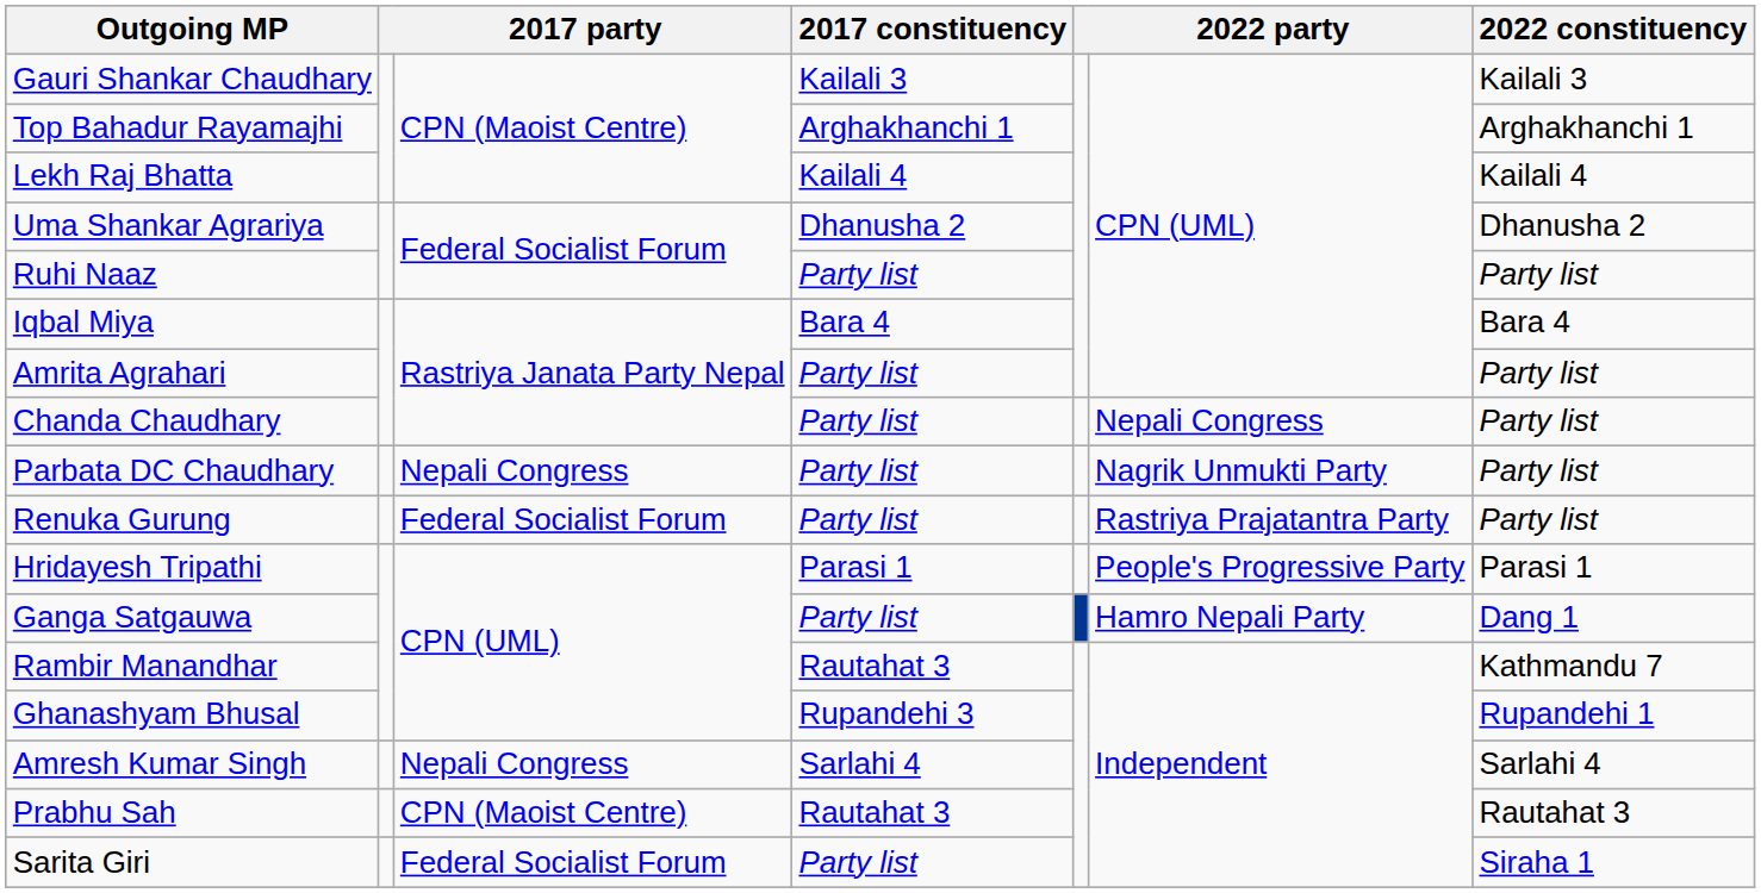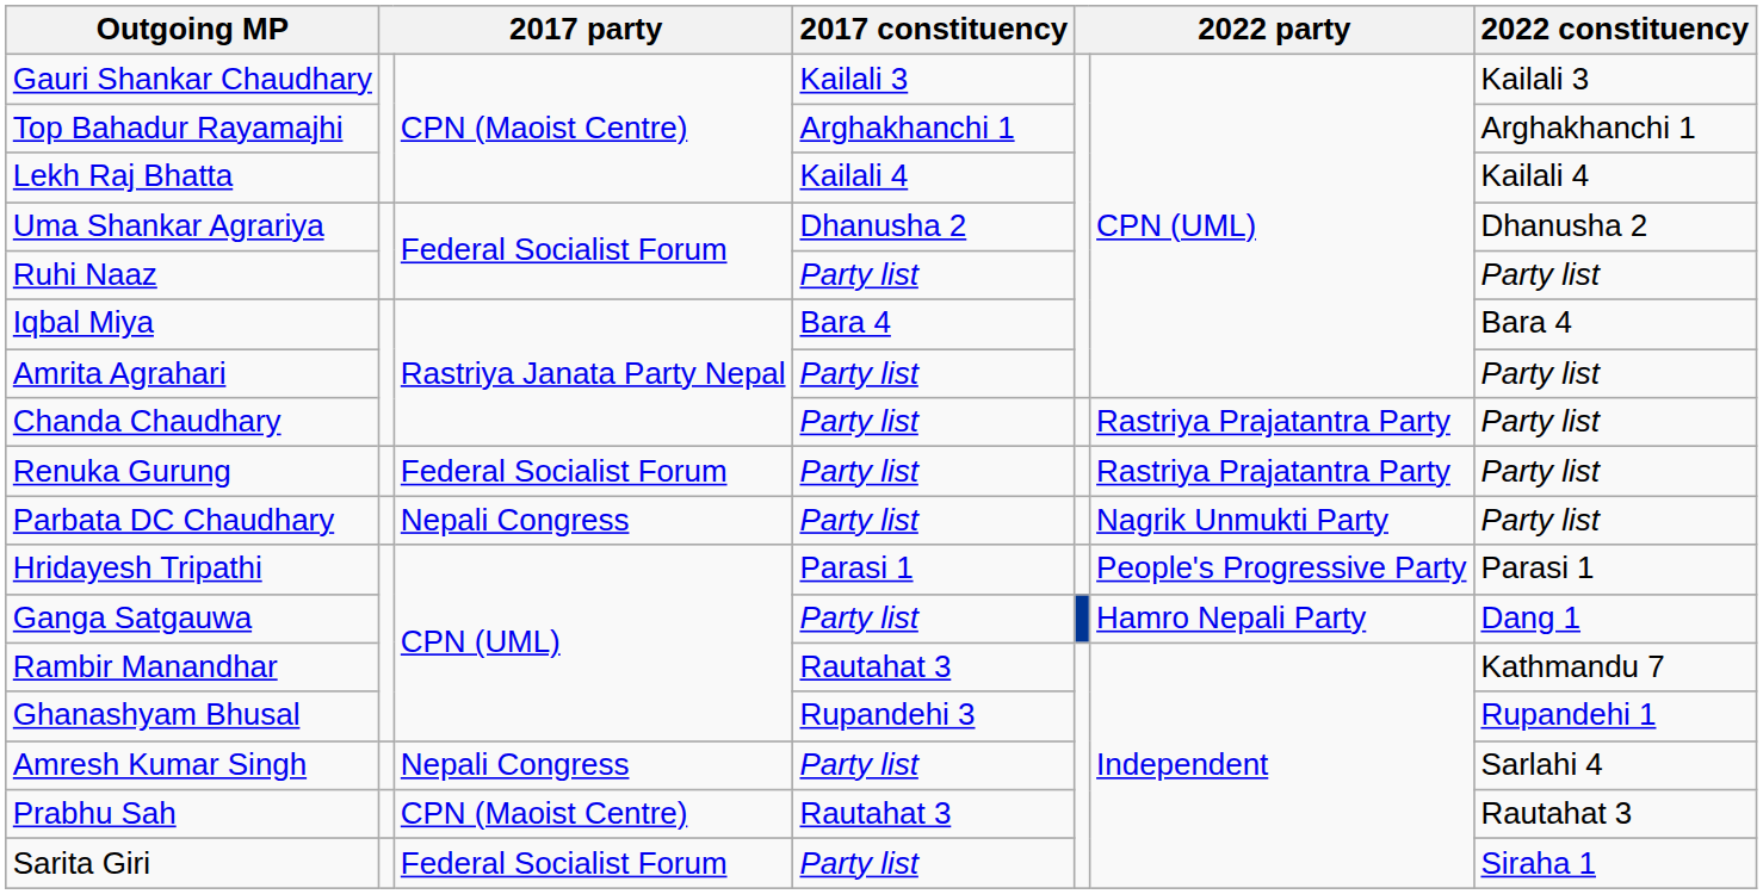Chanda Chaudhary | column 6: Nepali Congress -> Rastriya Prajatantra Party
rows swapped: Renuka Gurung <-> Parbata DC Chaudhary
Amresh Kumar Singh | 2017 constituency: Sarlahi 4 -> Party list
